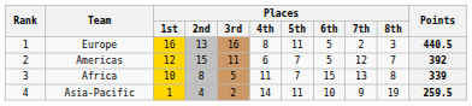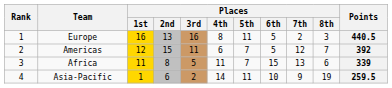Africa | Places / 1st: 10 -> 11
Africa | Places / 8th: 8 -> 6
Asia-Pacific | Places / 2nd: 4 -> 6
